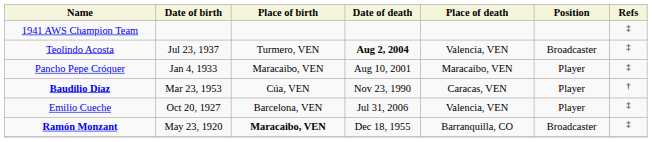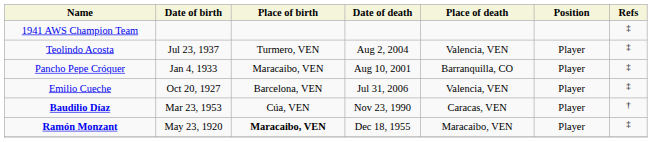Teolindo Acosta | Date of death: bold -> normal
Teolindo Acosta | Position: Broadcaster -> Player
Pancho Pepe Cróquer | Place of death: Maracaibo, VEN -> Barranquilla, CO
rows swapped: Emilio Cueche <-> Baudilio Díaz
Ramón Monzant | Place of death: Barranquilla, CO -> Maracaibo, VEN
Ramón Monzant | Position: Broadcaster -> Player
